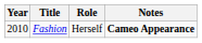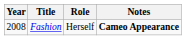Fashion | Year: 2010 -> 2008
